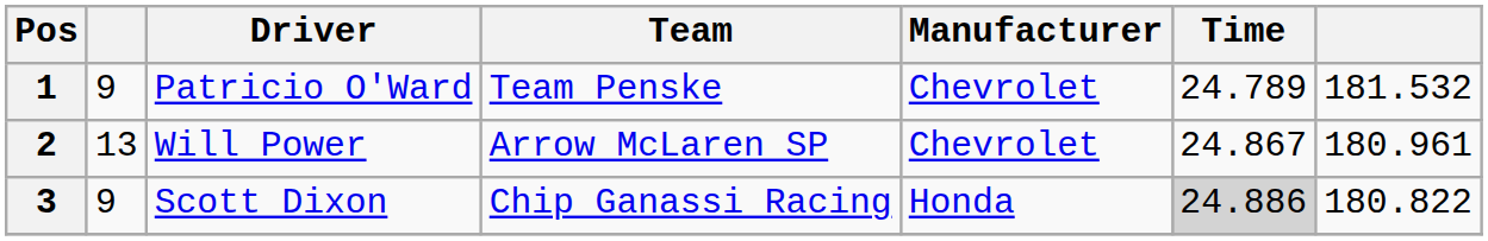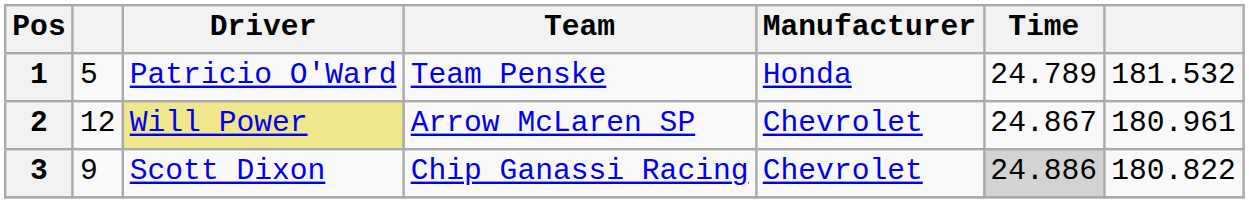1 | column 2: 9 -> 5
1 | Manufacturer: Chevrolet -> Honda
2 | column 2: 13 -> 12
2 | Driver: no background -> khaki background
3 | Manufacturer: Honda -> Chevrolet
